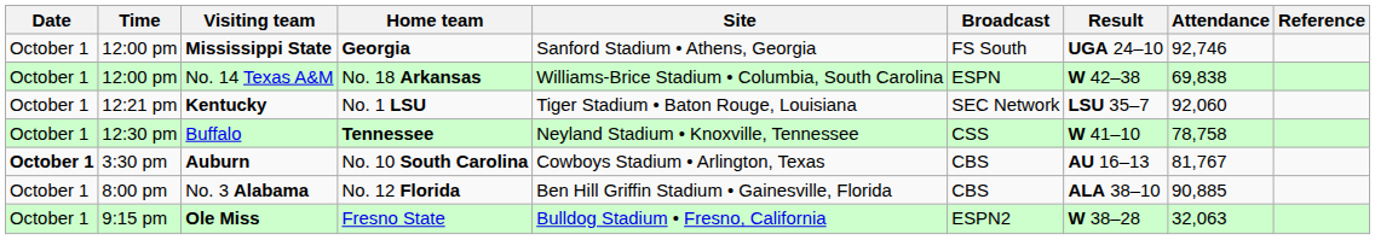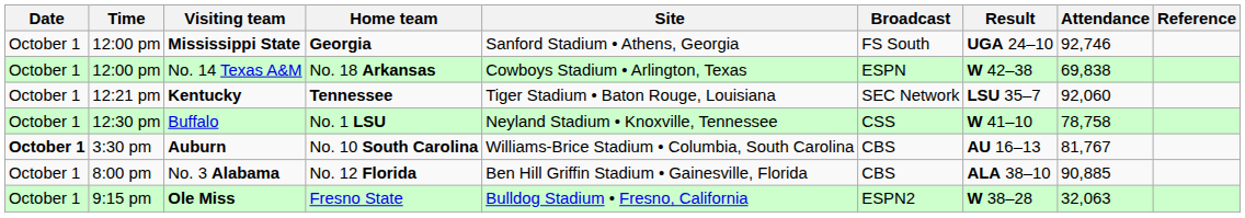No. 14 Texas A&M | Site: Williams-Brice Stadium • Columbia, South Carolina -> Cowboys Stadium • Arlington, Texas
Kentucky | Home team: No. 1 LSU -> Tennessee
Buffalo | Home team: Tennessee -> No. 1 LSU
Auburn | Site: Cowboys Stadium • Arlington, Texas -> Williams-Brice Stadium • Columbia, South Carolina
